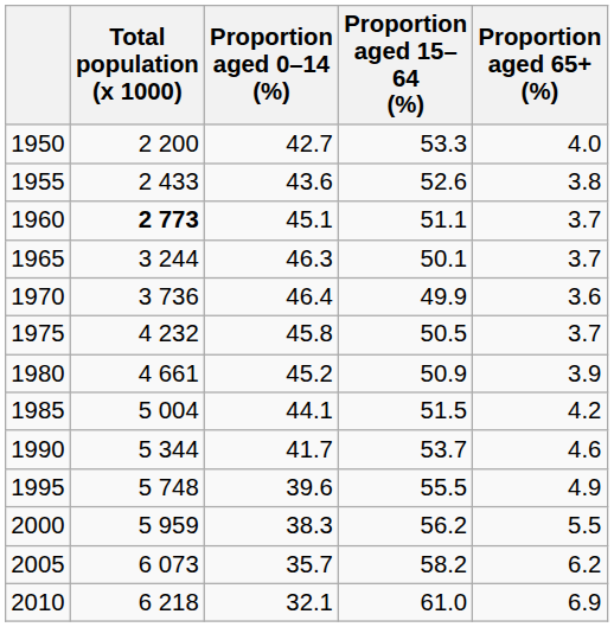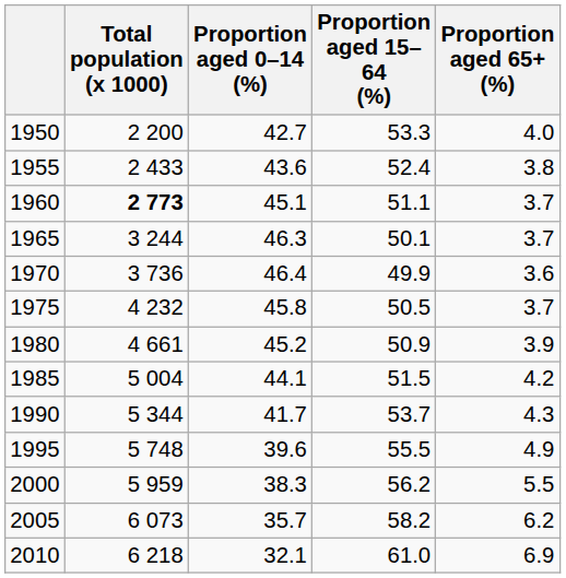1955 | Proportion aged 15–64 (%): 52.6 -> 52.4
1990 | Proportion aged 65+ (%): 4.6 -> 4.3
